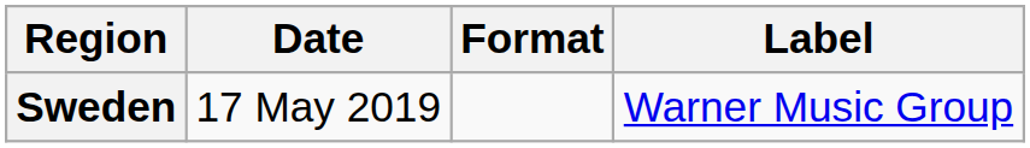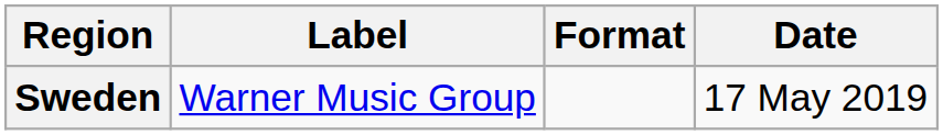columns swapped: Date <-> Label
